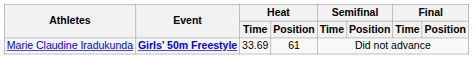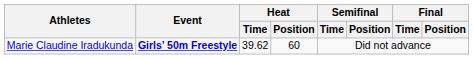Marie Claudine Iradukunda | Heat / Time: 33.69 -> 39.62
Marie Claudine Iradukunda | Heat / Position: 61 -> 60
